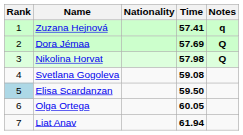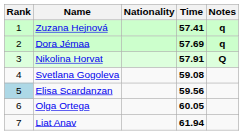Dora Jémaa | Notes: Q -> q
Nikolina Horvat | Time: 57.98 -> 57.91
Elisa Scardanzan | Time: 59.50 -> 59.56
